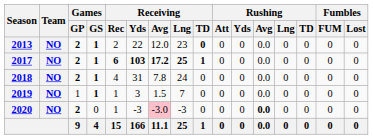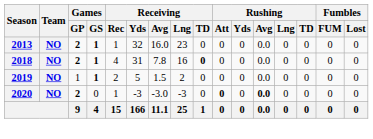2013 | Receiving / Rec: 2 -> 1
2013 | Receiving / Yds: 22 -> 32
2013 | Receiving / Avg: 12.0 -> 16.0
2013 | Receiving / TD: bold -> normal
- row: 2017 | NO | 2 | 1 | 6 | 103 | 17.2 | 25 | 1 | 0 | 0 | 0.0 | 0 | 0 | 0 | 0
2018 | Receiving / Lng: 24 -> 16
2018 | Receiving / TD: normal -> bold
2019 | Receiving / Rec: 1 -> 2
2019 | Receiving / Yds: 3 -> 5
2019 | Receiving / Lng: 7 -> 2
2020 | Receiving / Avg: pink background -> no background
2020 | Rushing / Att: normal -> bold
